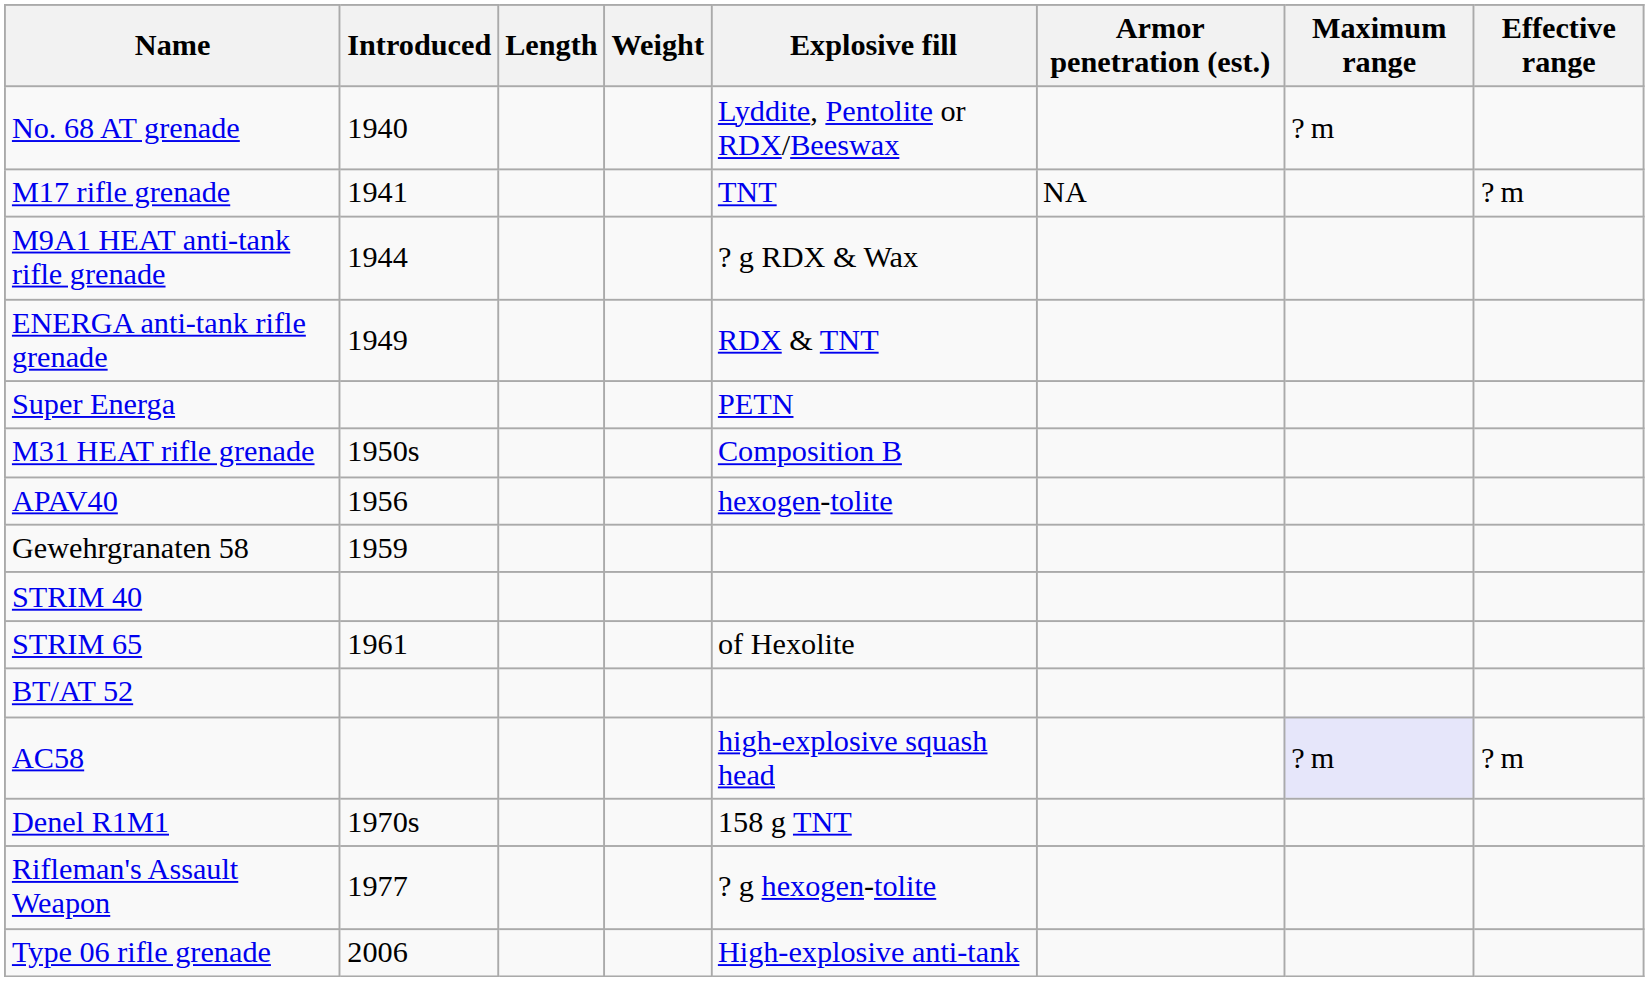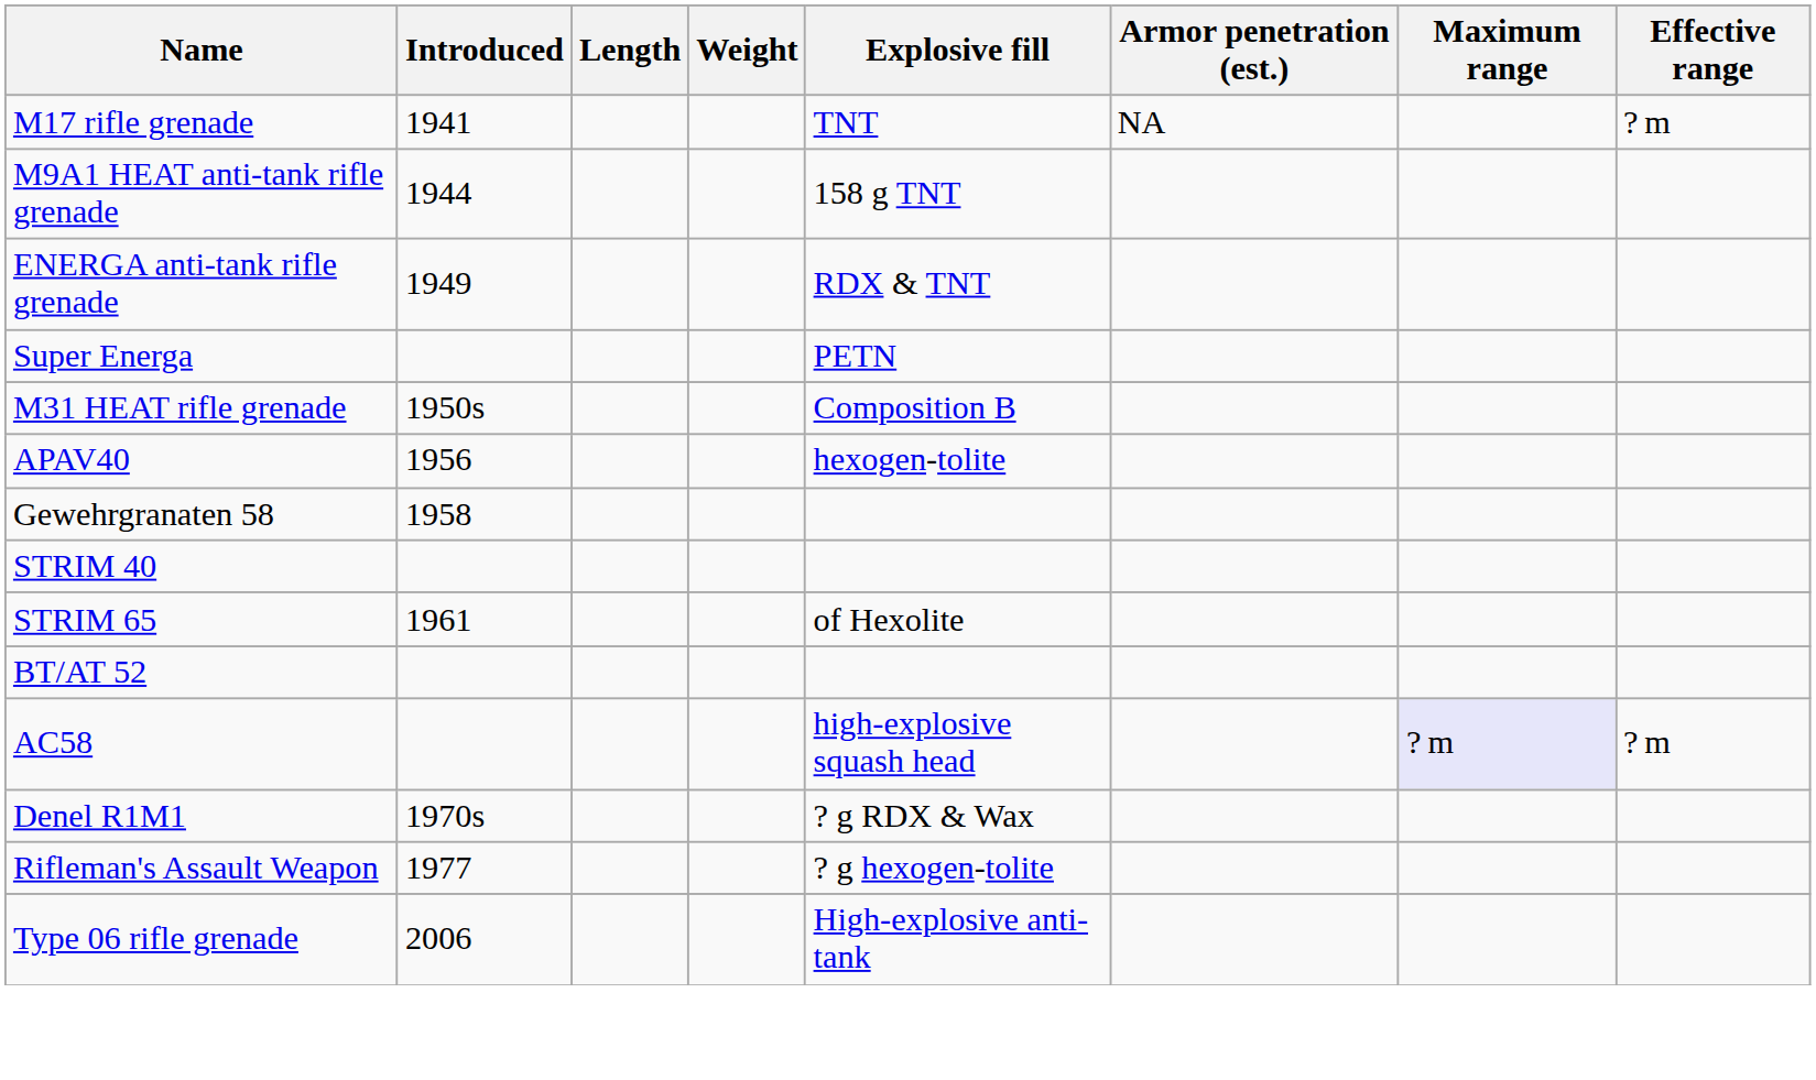- row: No. 68 AT grenade | 1940 | Lyddite, Pentolite or RDX/Beeswax | ? m
M9A1 HEAT anti-tank rifle grenade | Explosive fill: ? g RDX & Wax -> 158 g TNT
Gewehrgranaten 58 | Introduced: 1959 -> 1958
Denel R1M1 | Explosive fill: 158 g TNT -> ? g RDX & Wax
